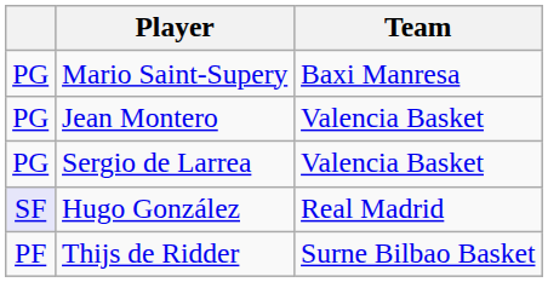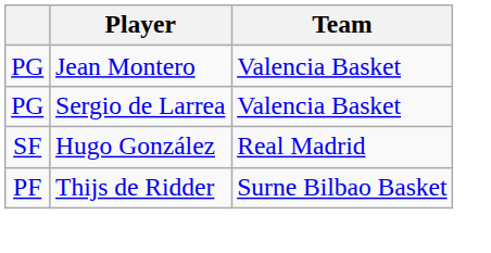- row: PG | Mario Saint-Supery | Baxi Manresa
Hugo González | column 1: lavender background -> no background
